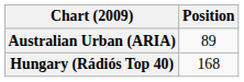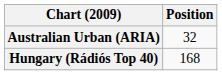Australian Urban (ARIA) | Position: 89 -> 32
